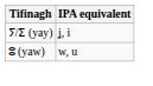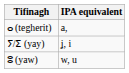+ row: ⴰ (tegherit) | a,
